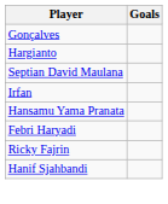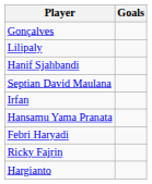+ row: Lilipaly
rows swapped: Hargianto <-> Hanif Sjahbandi
